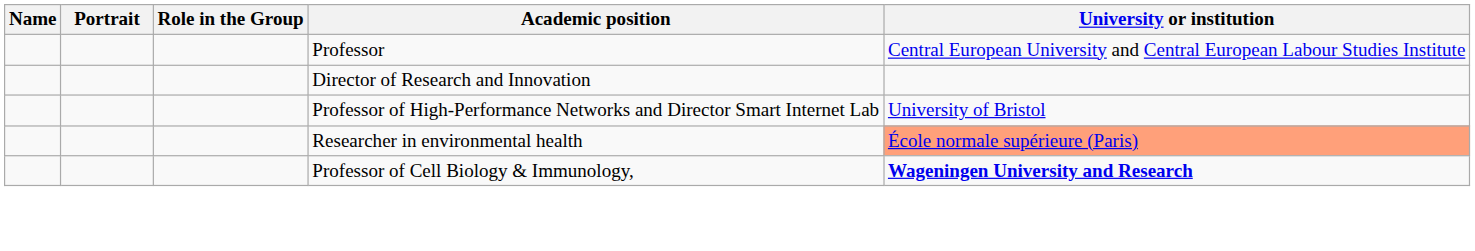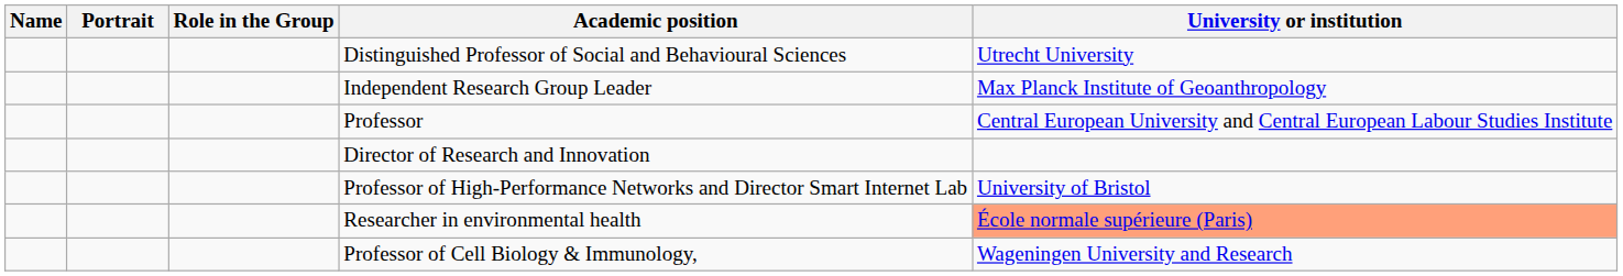+ row: Distinguished Professor of Social and Behavioural Sciences | Utrecht University
+ row: Independent Research Group Leader | Max Planck Institute of Geoanthropology
Professor of Cell Biology & Immunology, | University or institution: bold -> normal
